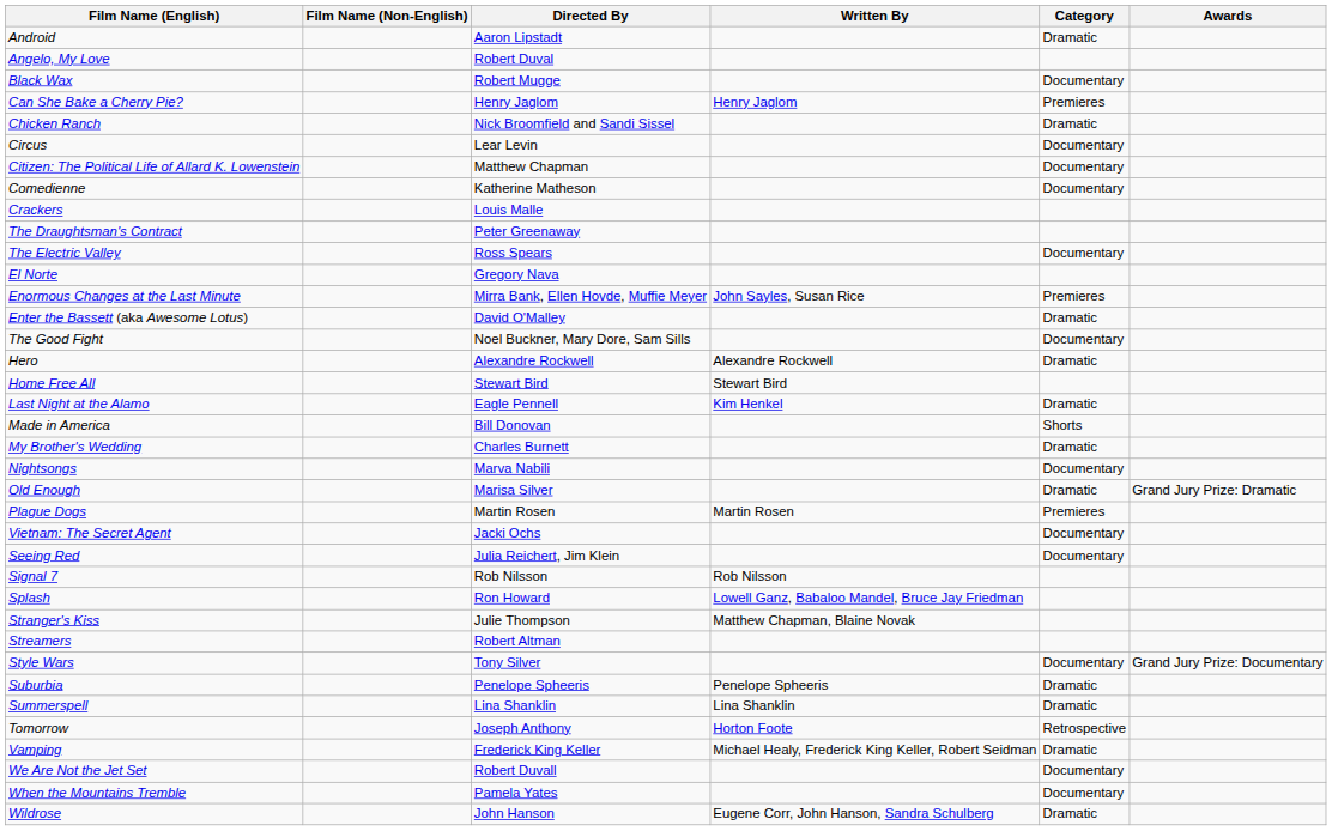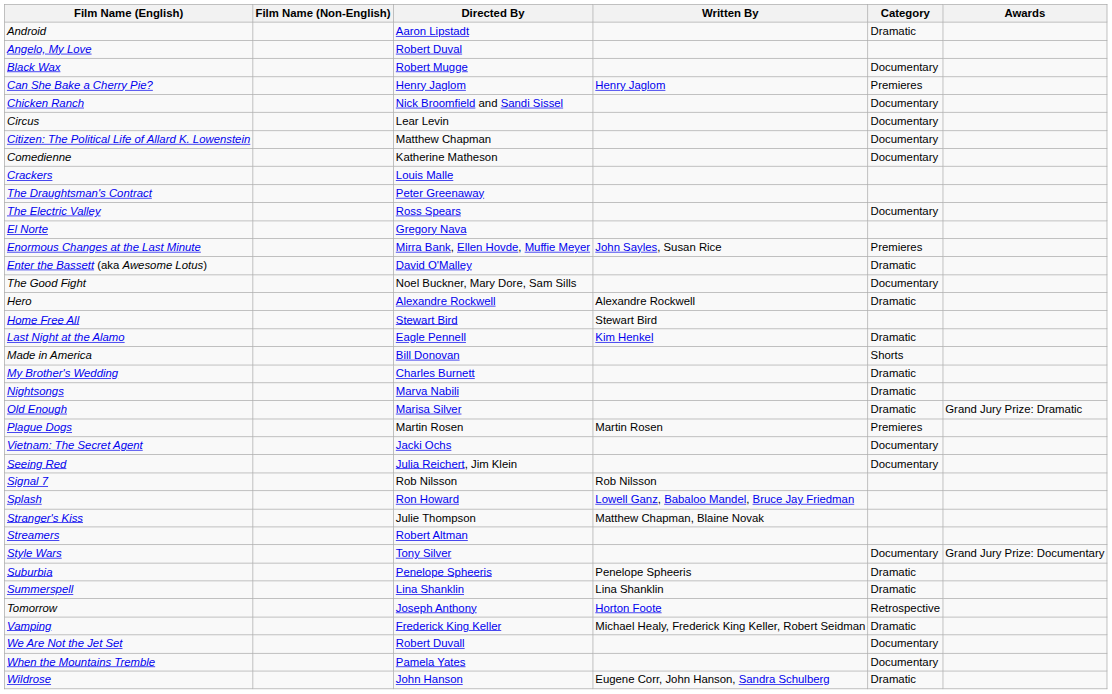Chicken Ranch | Category: Dramatic -> Documentary
Nightsongs | Category: Documentary -> Dramatic
